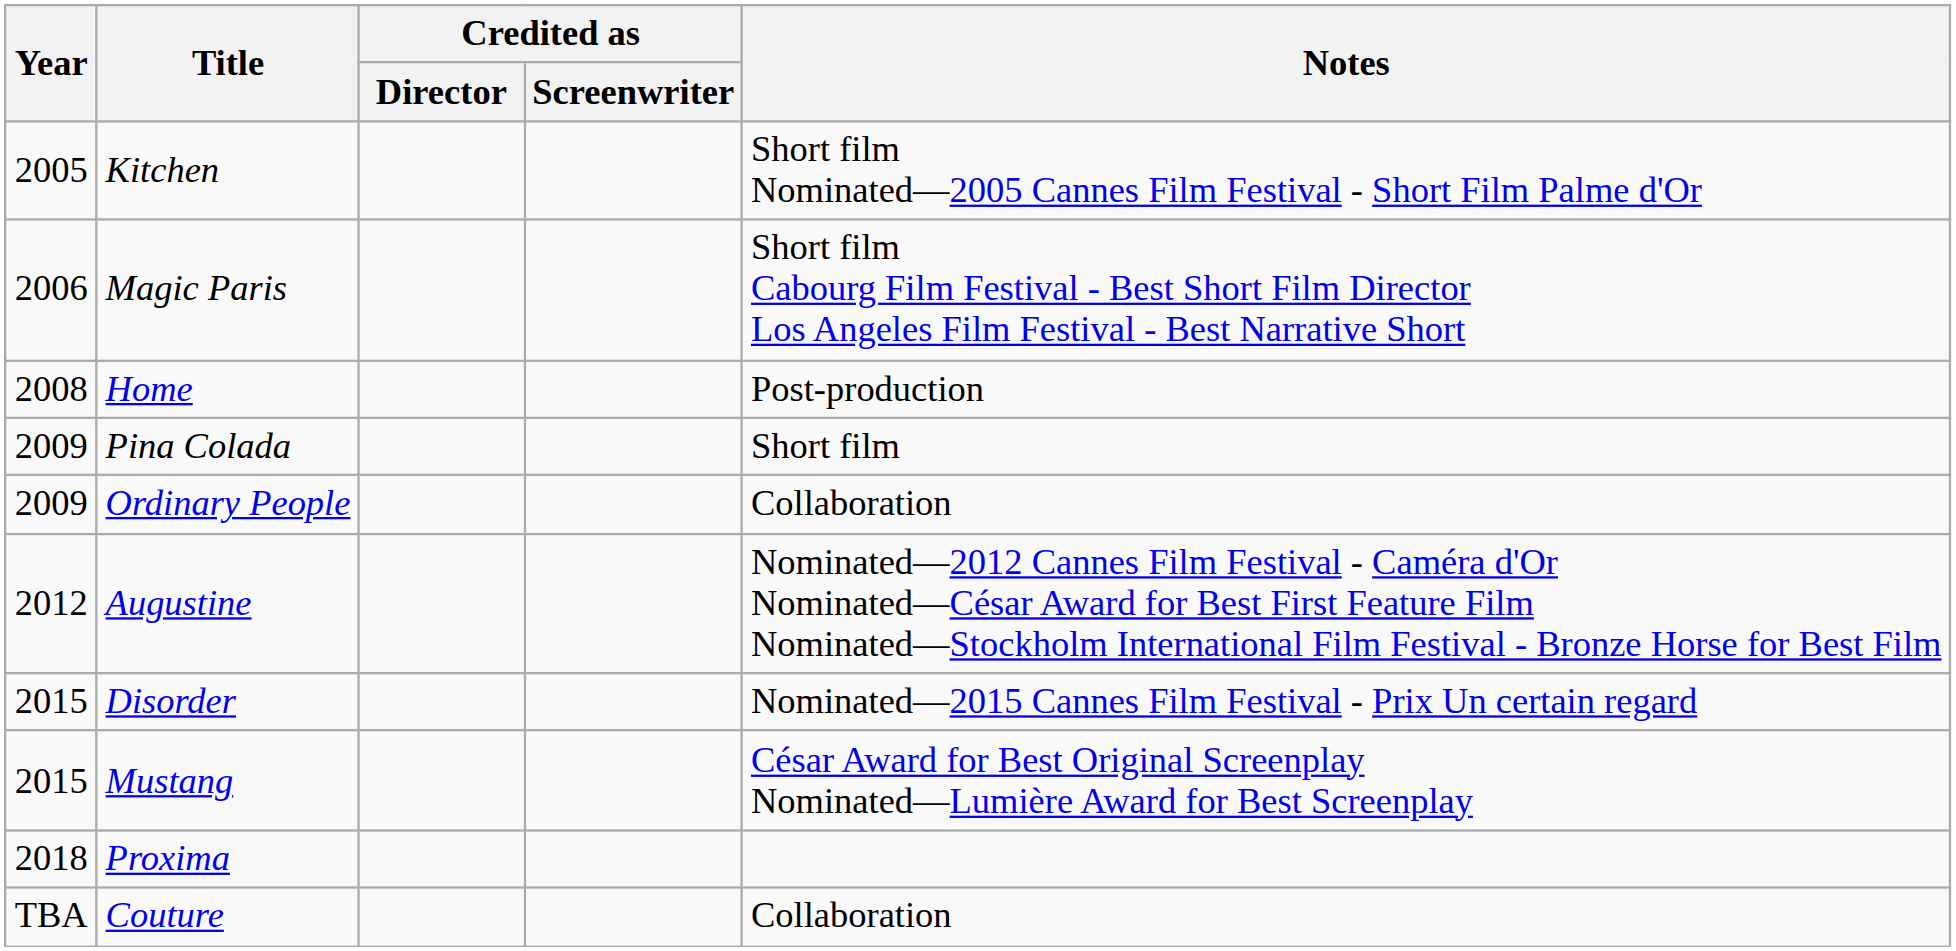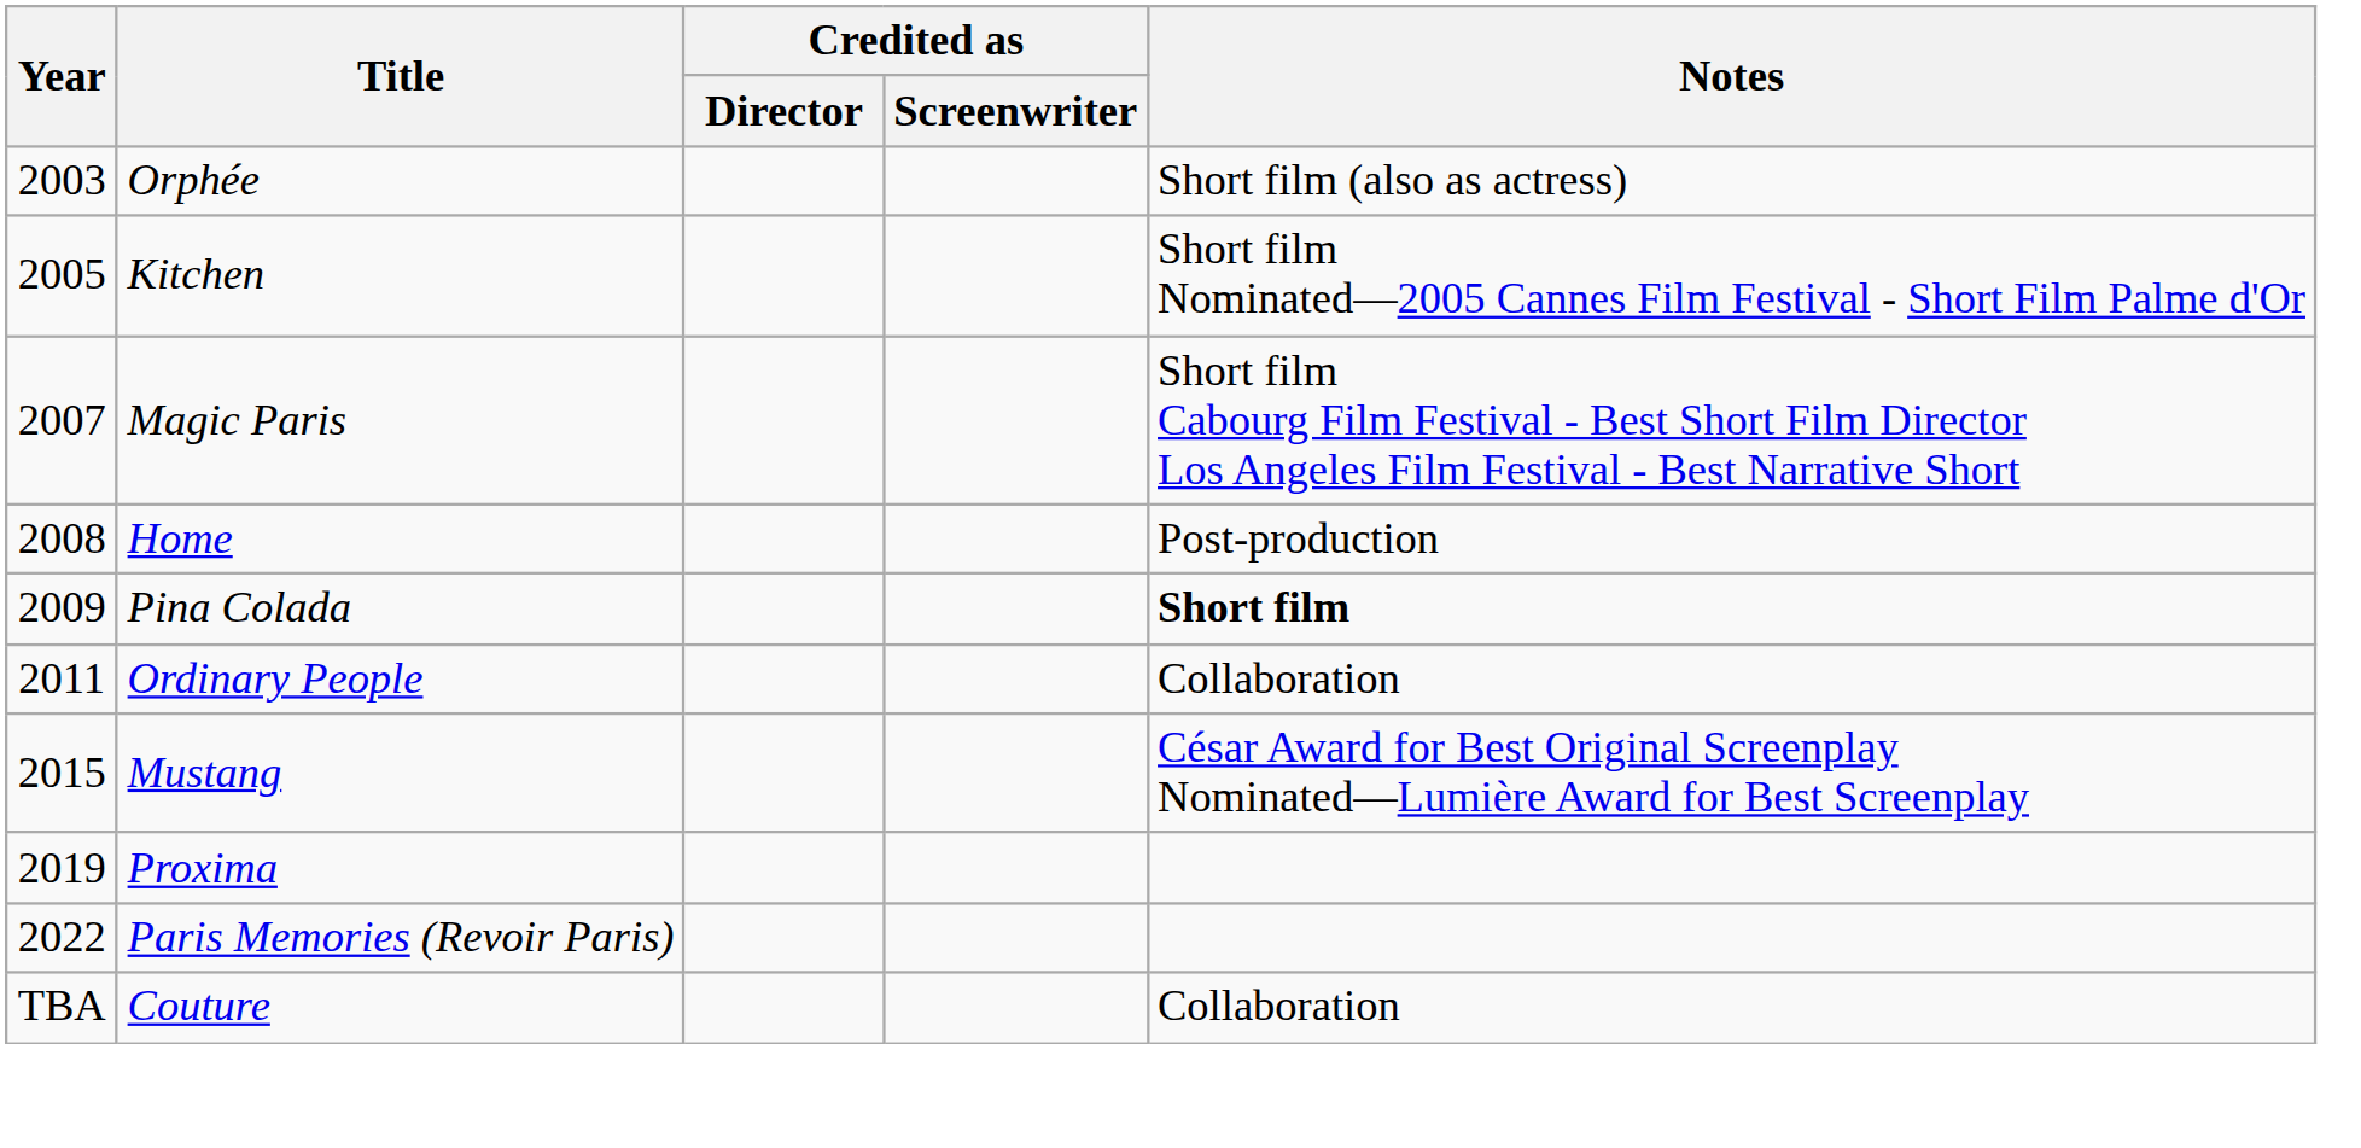+ row: 2003 | Orphée | Short film (also as actress)
Magic Paris | Year: 2006 -> 2007
Pina Colada | Notes: normal -> bold
Ordinary People | Year: 2009 -> 2011
- row: 2012 | Augustine | Nominated—2012 Cannes Film Festival - Caméra d'Or Nominated—César Award for Best First Feature Film Nominated—Stockholm International Film Festival - Bronze Horse for Best Film
- row: 2015 | Disorder | Nominated—2015 Cannes Film Festival - Prix Un certain regard
Proxima | Year: 2018 -> 2019
+ row: 2022 | Paris Memories (Revoir Paris)
